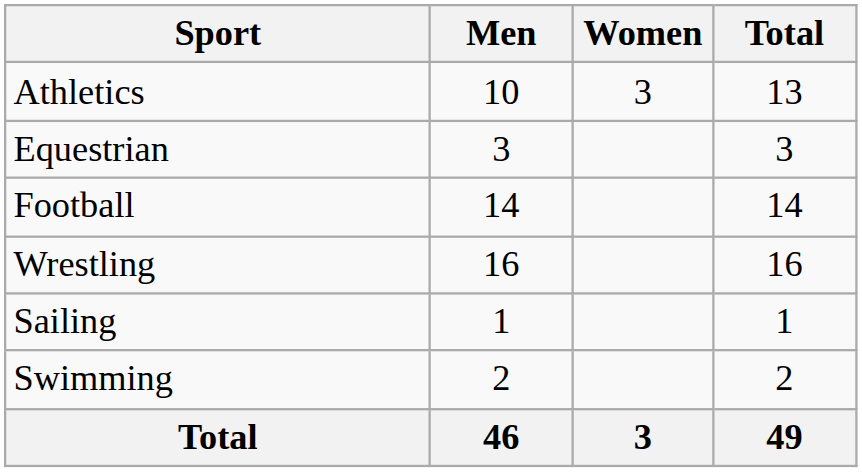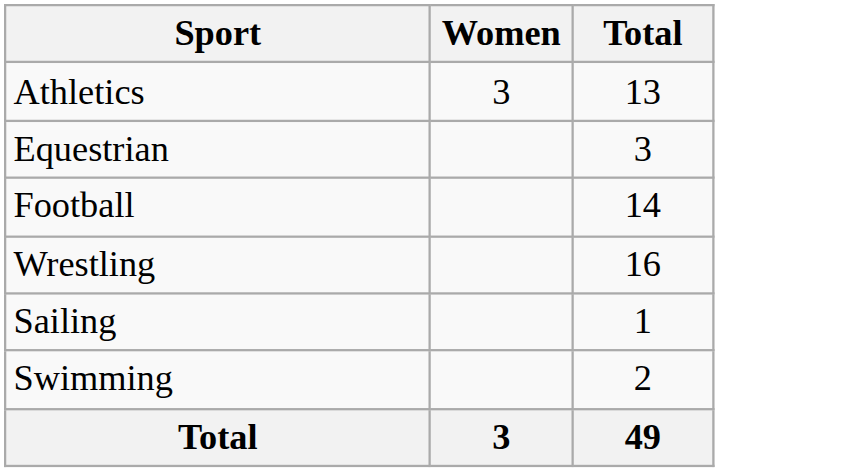- column: Men | 10 | 3 | 14 | 16 | 1 | 2 | 46
